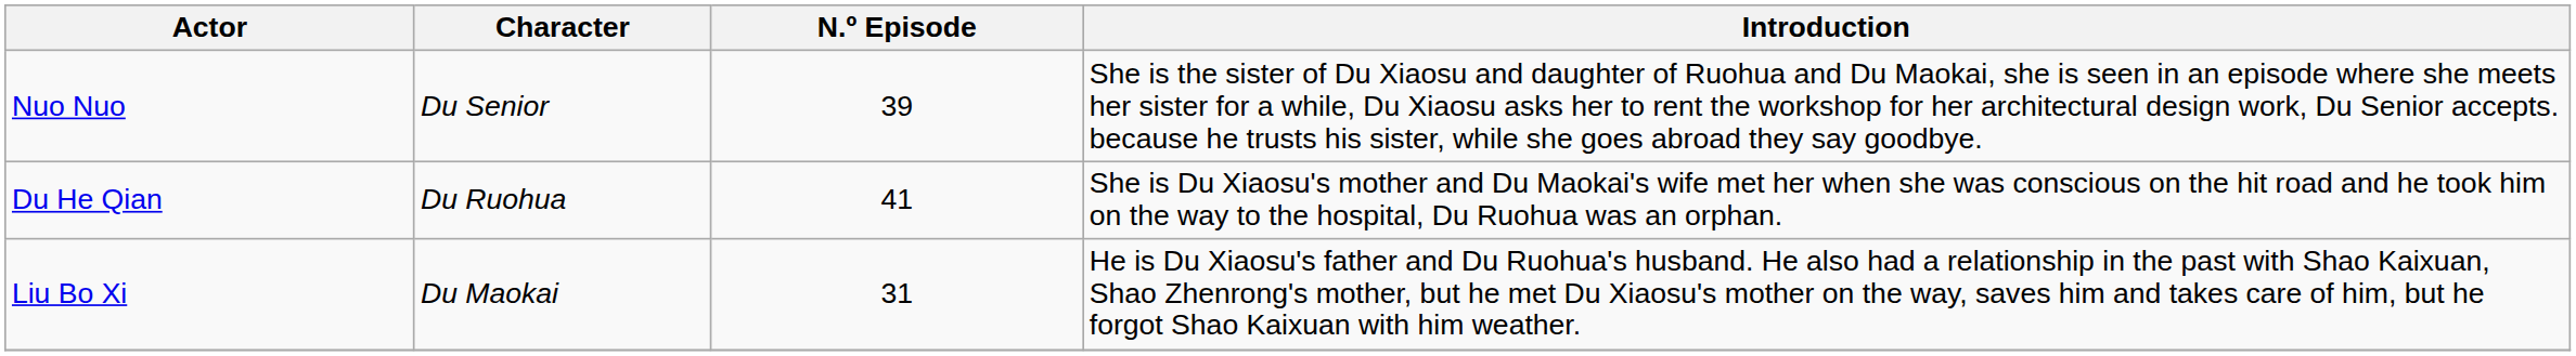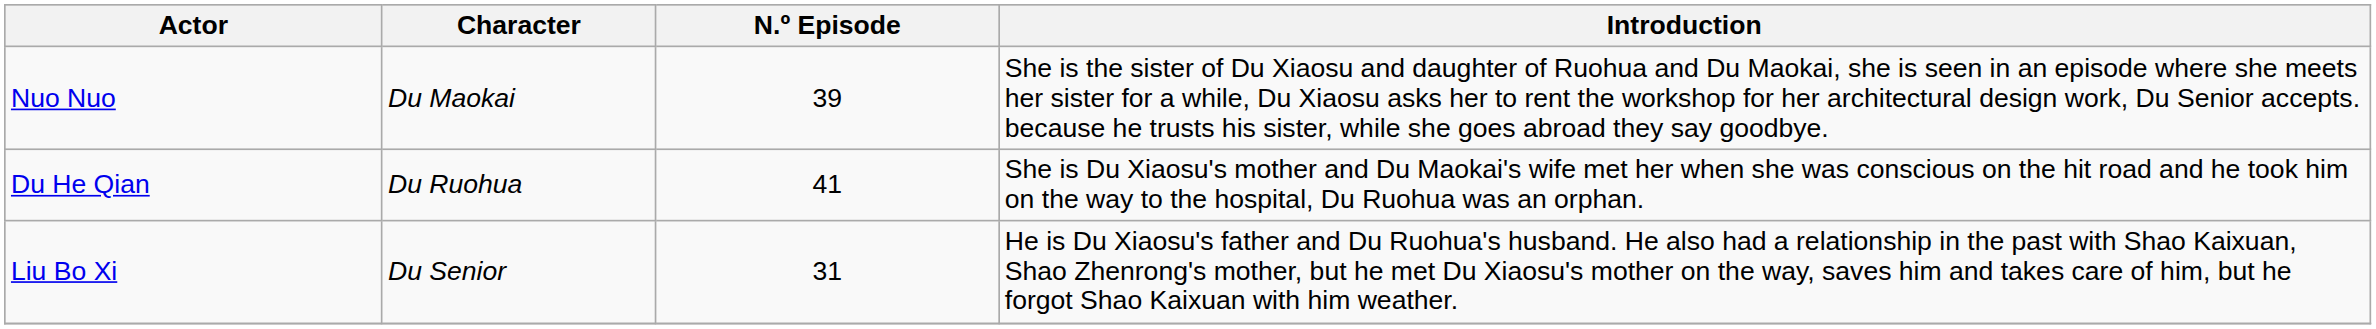Nuo Nuo | Character: Du Senior -> Du Maokai
Liu Bo Xi | Character: Du Maokai -> Du Senior
